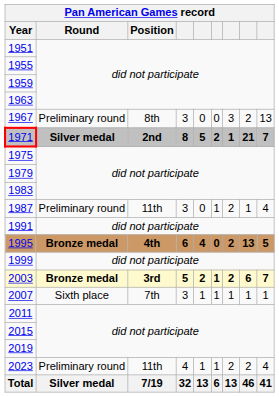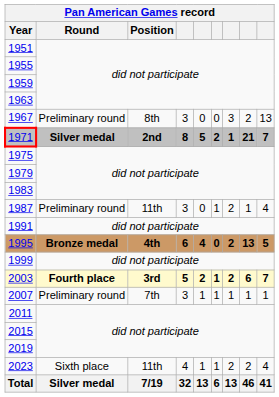2003 | Round: Bronze medal -> Fourth place
2007 | Round: Sixth place -> Preliminary round
2023 | Round: Preliminary round -> Sixth place
